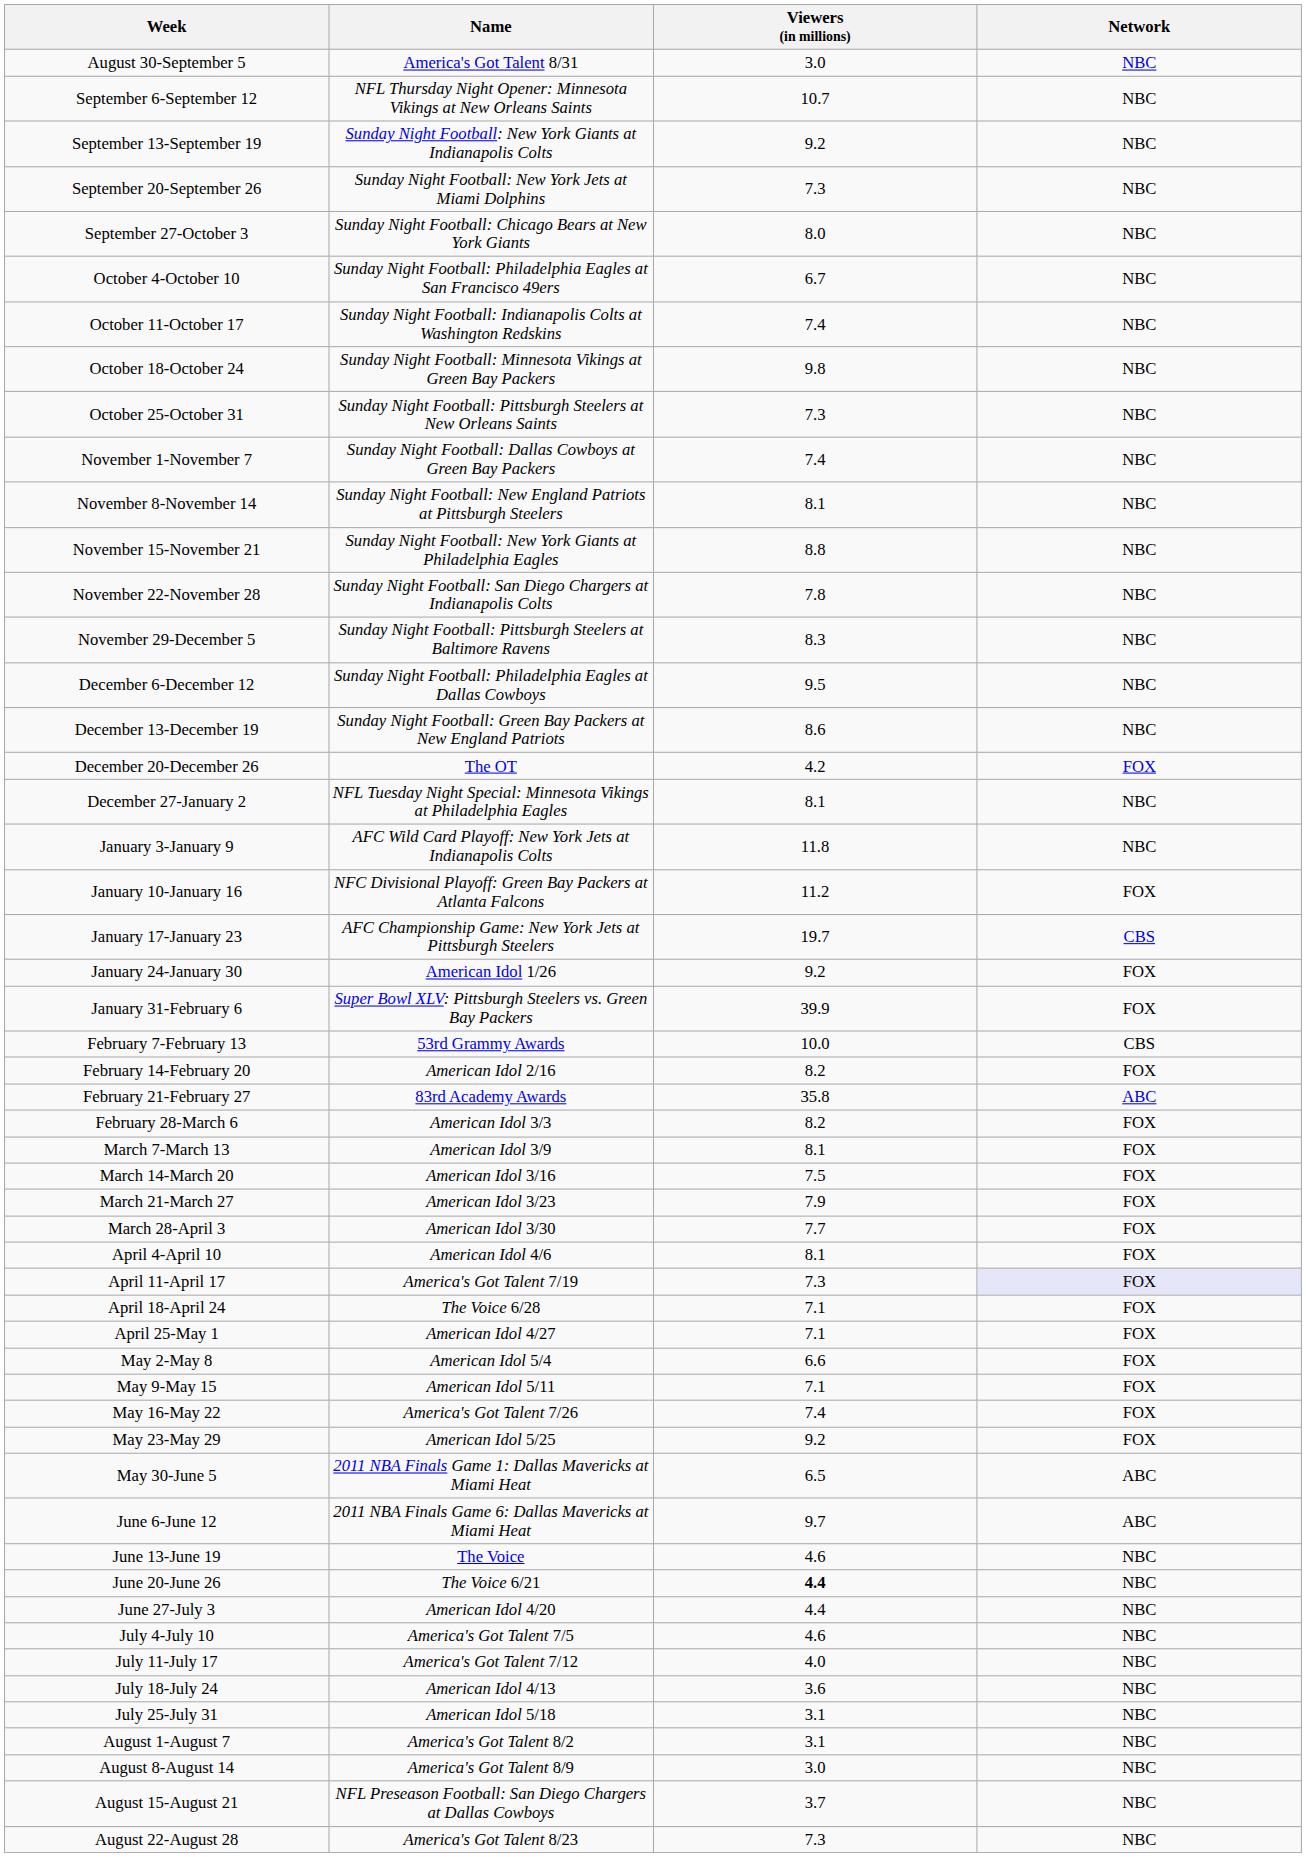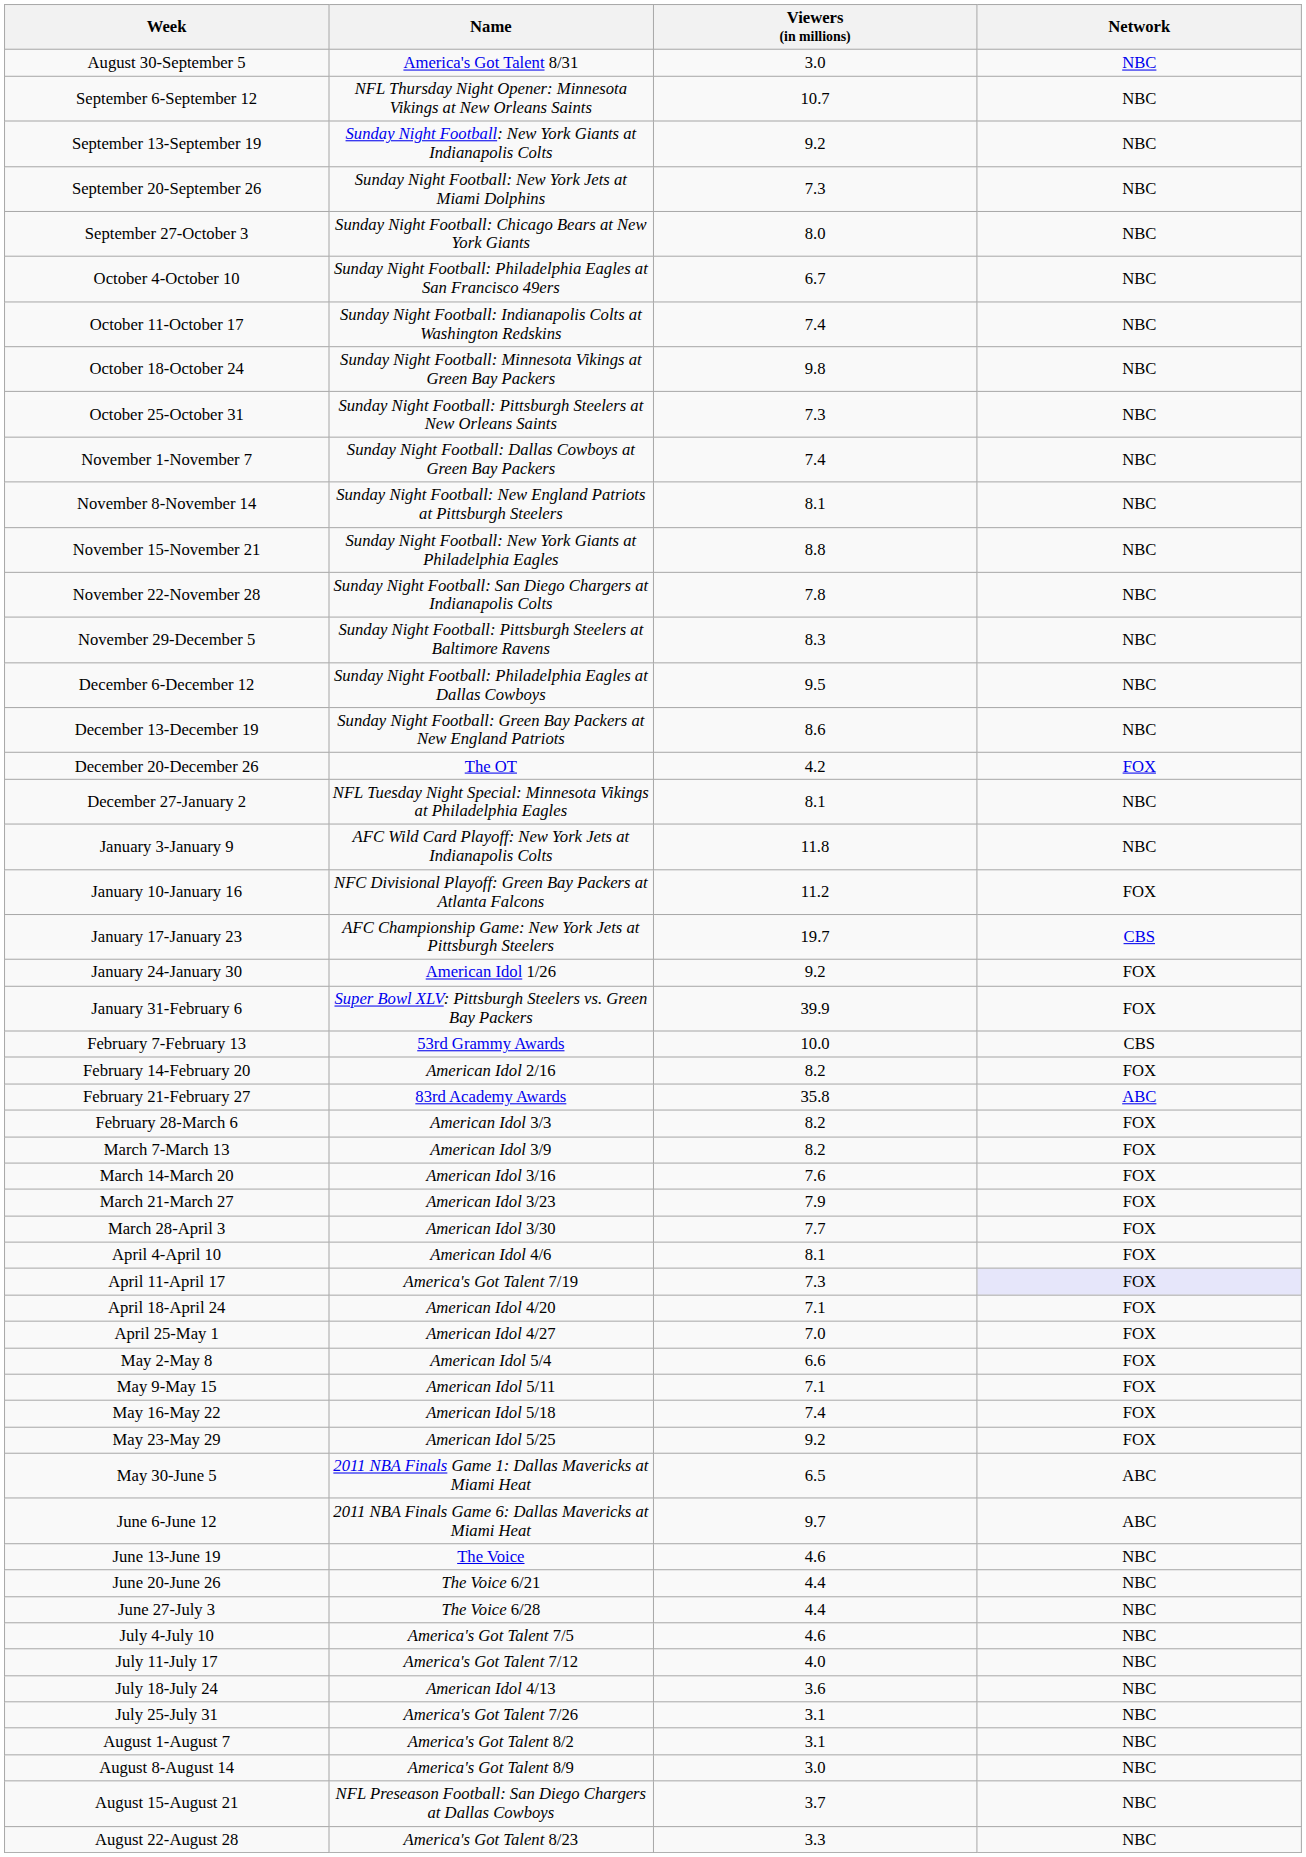March 7-March 13 | Viewers (in millions): 8.1 -> 8.2
March 14-March 20 | Viewers (in millions): 7.5 -> 7.6
April 18-April 24 | Name: The Voice 6/28 -> American Idol 4/20
April 25-May 1 | Viewers (in millions): 7.1 -> 7.0
May 16-May 22 | Name: America's Got Talent 7/26 -> American Idol 5/18
June 20-June 26 | Viewers (in millions): bold -> normal
June 27-July 3 | Name: American Idol 4/20 -> The Voice 6/28
July 25-July 31 | Name: American Idol 5/18 -> America's Got Talent 7/26
August 22-August 28 | Viewers (in millions): 7.3 -> 3.3
